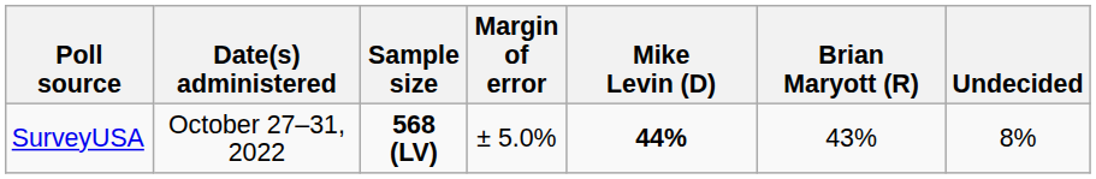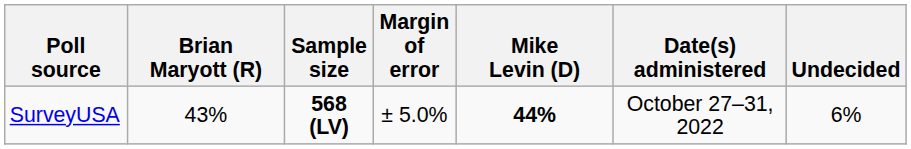columns swapped: Date(s) administered <-> Brian Maryott (R)
SurveyUSA | Undecided: 8% -> 6%
